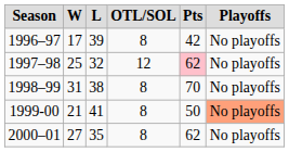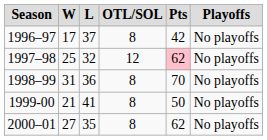1996–97 | column 3: 39 -> 37
1998–99 | column 3: 38 -> 36
1999-00 | column 6: lightsalmon background -> no background
